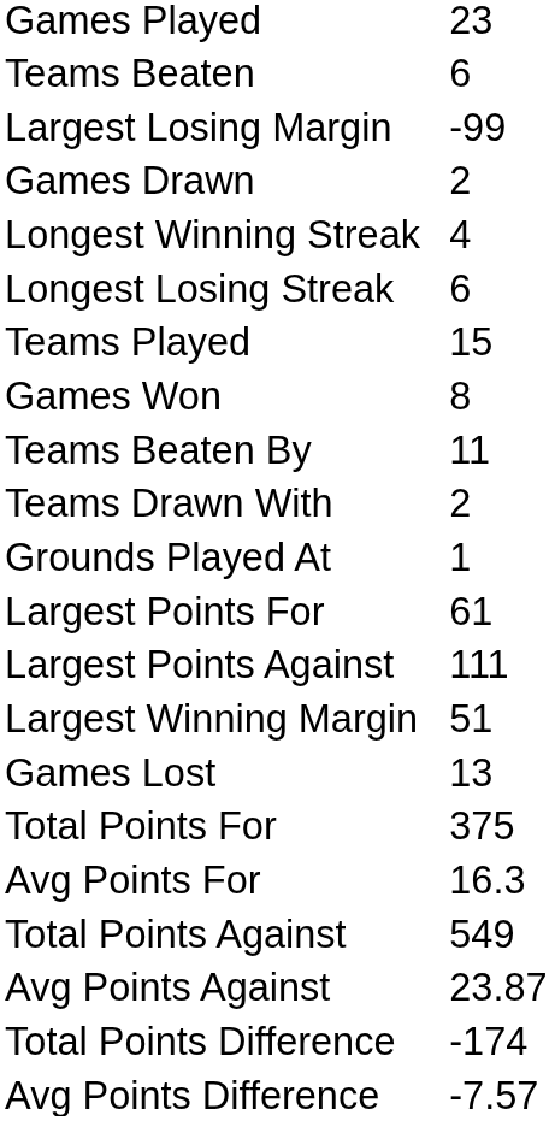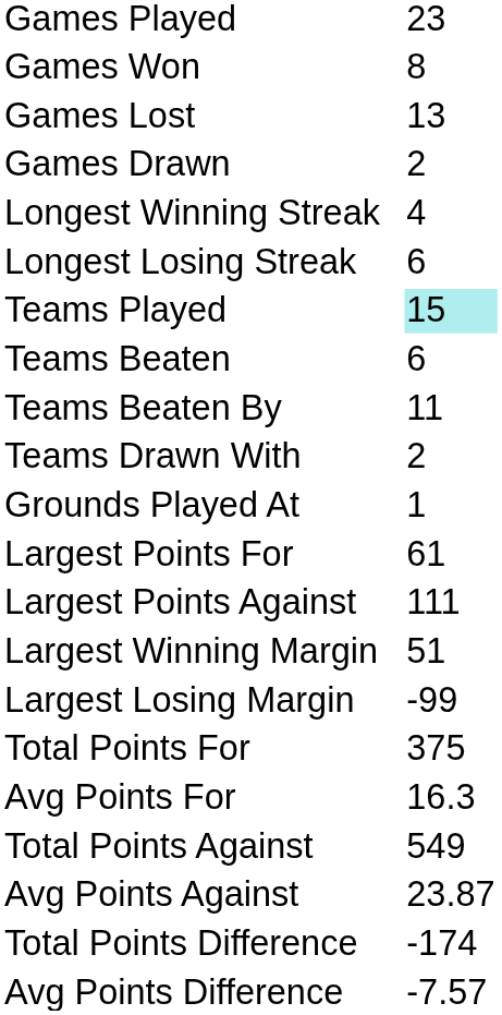rows swapped: Games Won <-> Teams Beaten
rows swapped: Games Lost <-> Largest Losing Margin
Teams Played | column 4: no background -> paleturquoise background
